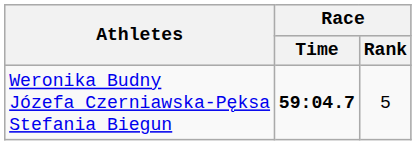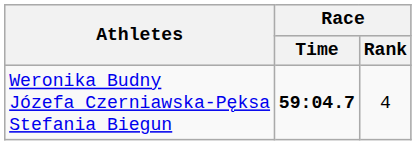Weronika Budny Józefa Czerniawska-Pęksa Stefania Biegun | Race / Rank: 5 -> 4
